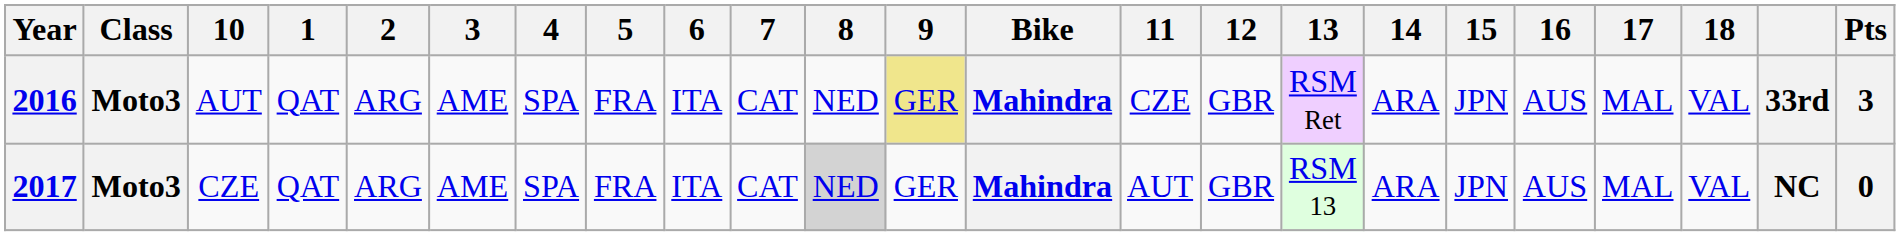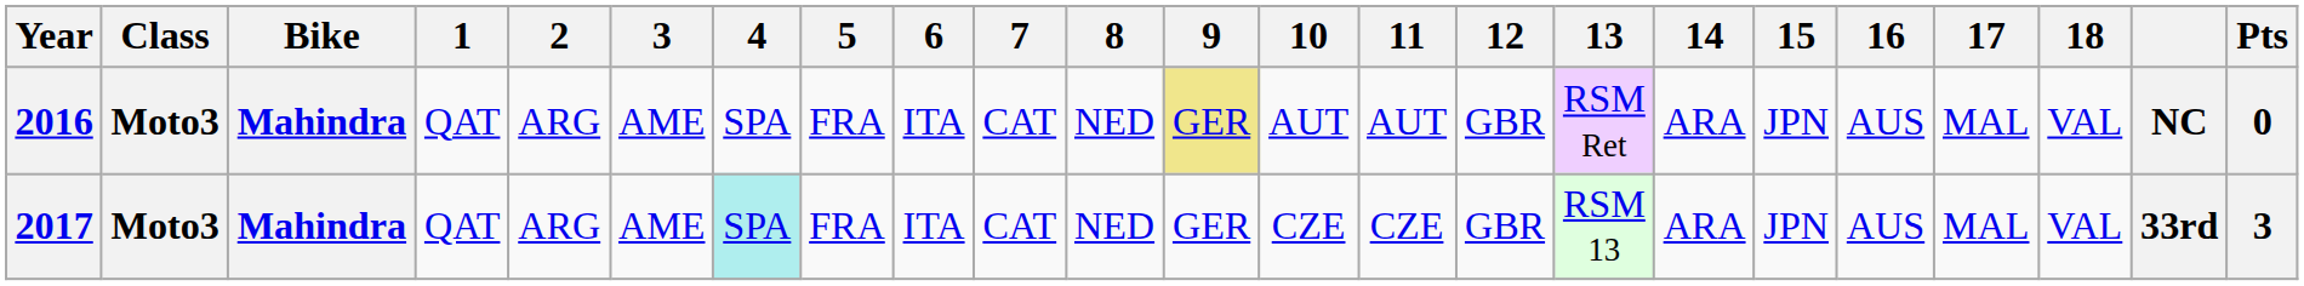columns swapped: Bike <-> 10
2016 | 11: CZE -> AUT
2016 | column 22: 33rd -> NC
2016 | Pts: 3 -> 0
2017 | 4: no background -> paleturquoise background
2017 | 8: lightgrey background -> no background
2017 | 11: AUT -> CZE
2017 | column 22: NC -> 33rd
2017 | Pts: 0 -> 3
